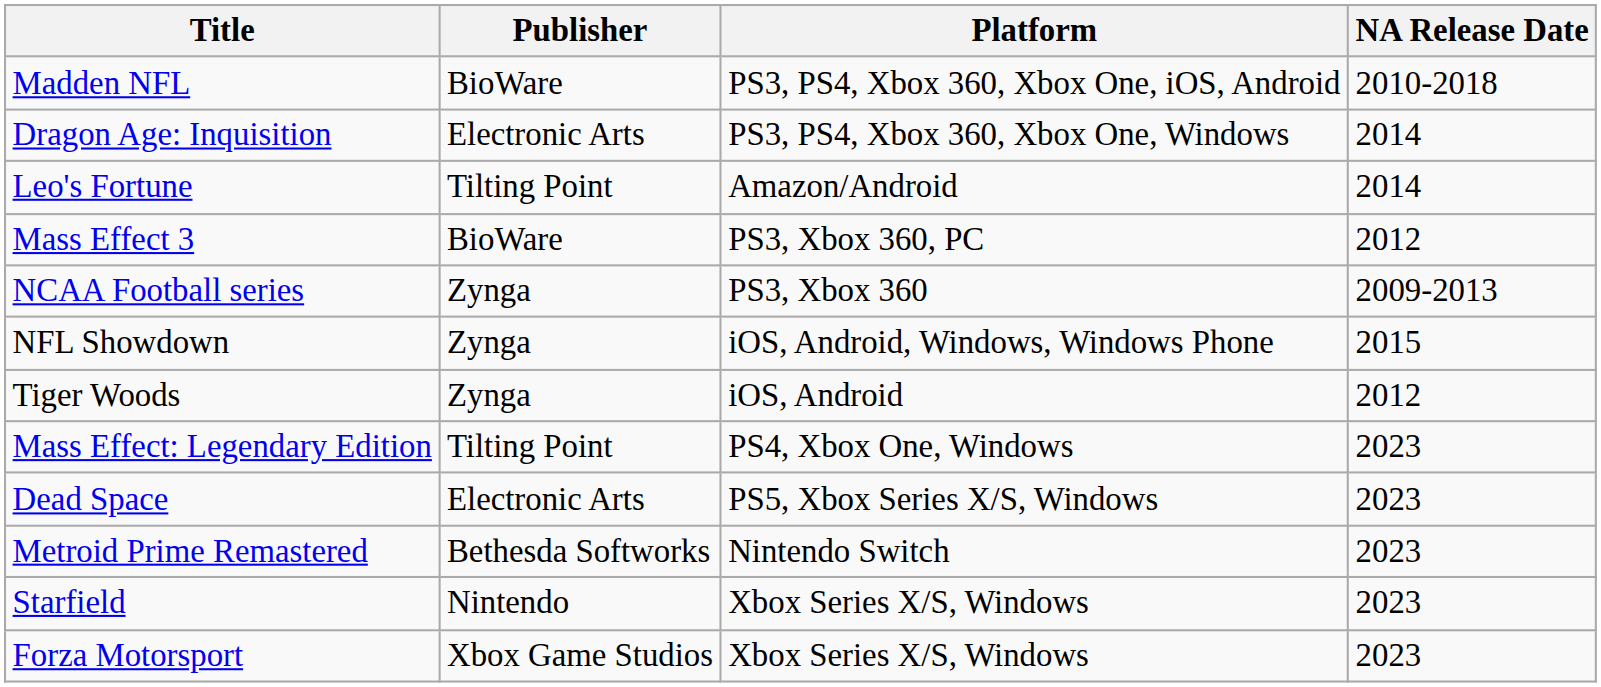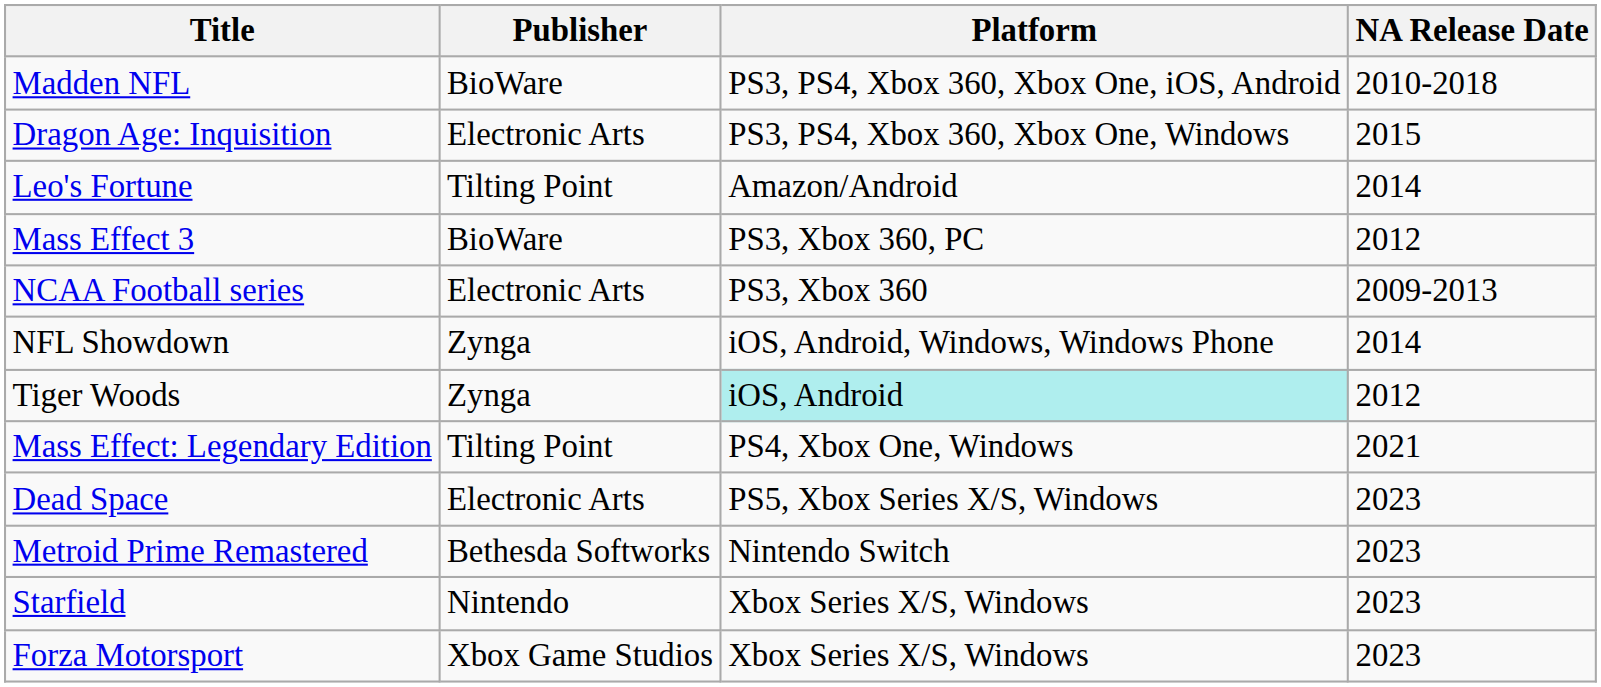Dragon Age: Inquisition | NA Release Date: 2014 -> 2015
NCAA Football series | Publisher: Zynga -> Electronic Arts
NFL Showdown | NA Release Date: 2015 -> 2014
Tiger Woods | Platform: no background -> paleturquoise background
Mass Effect: Legendary Edition | NA Release Date: 2023 -> 2021
